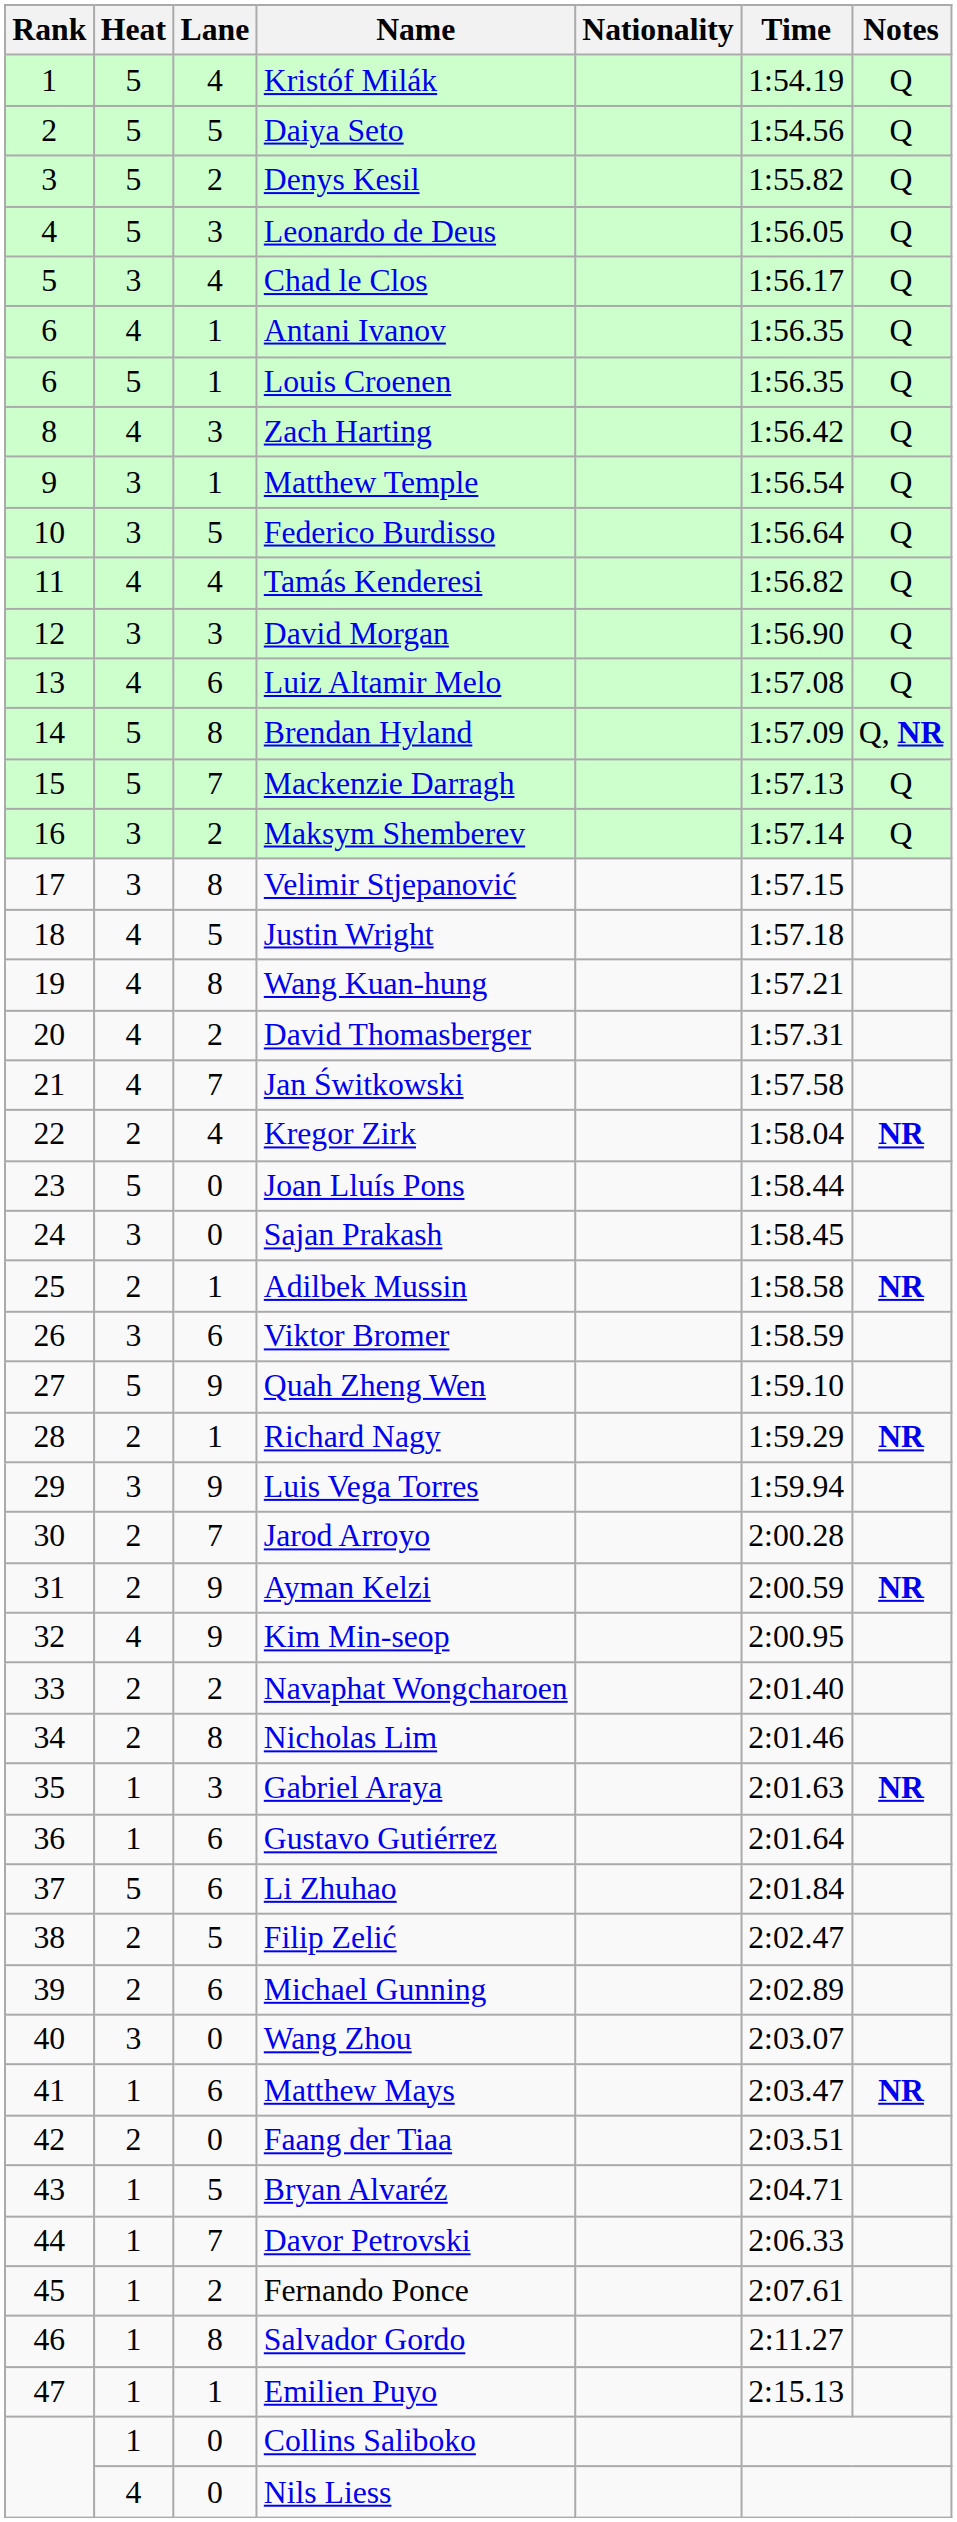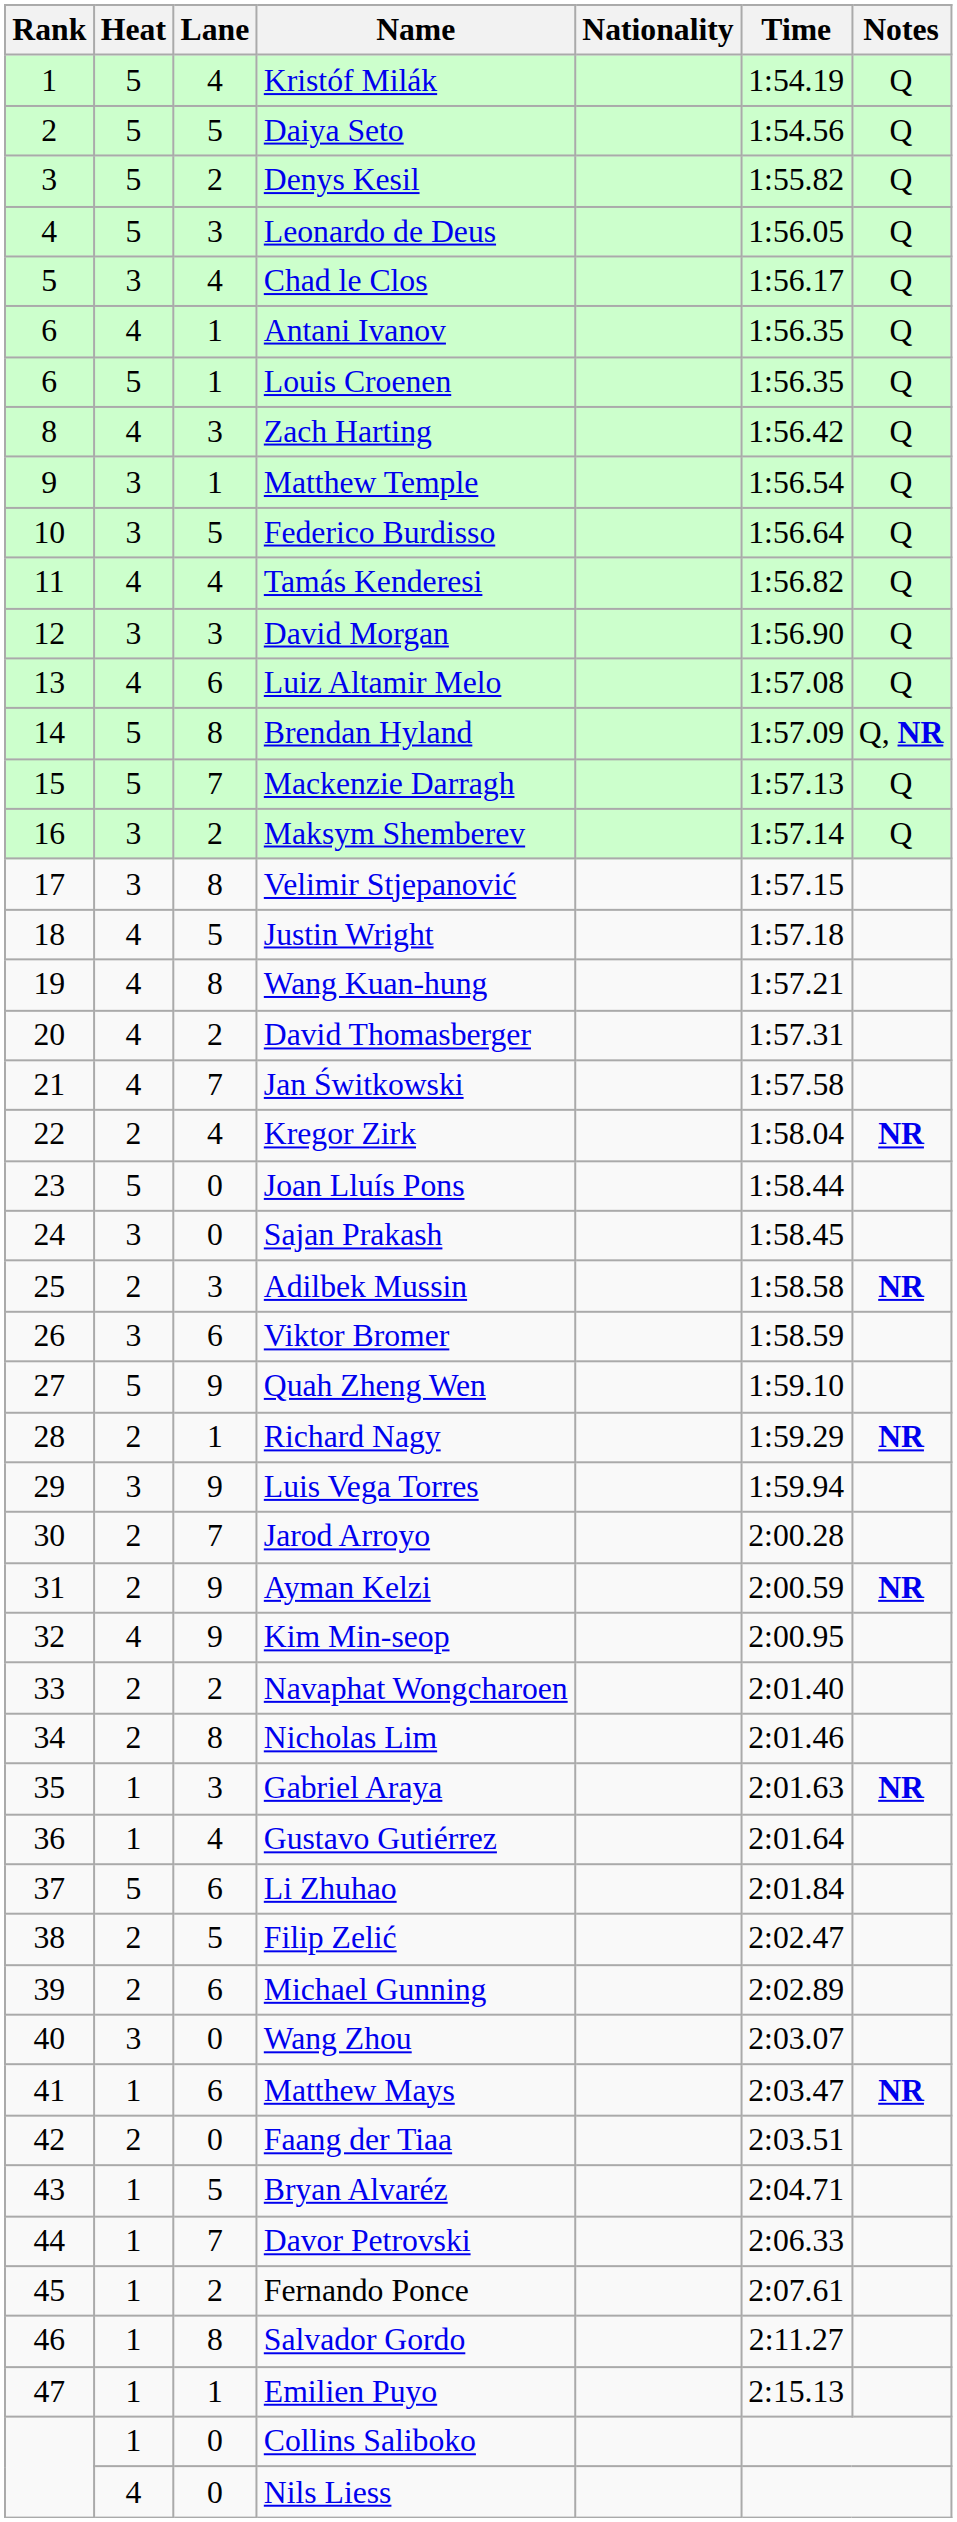Adilbek Mussin | Lane: 1 -> 3
Gustavo Gutiérrez | Lane: 6 -> 4
